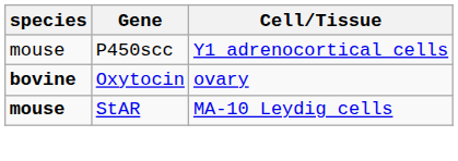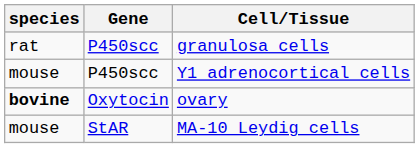+ row: rat | P450scc | granulosa cells
MA-10 Leydig cells | species: bold -> normal
